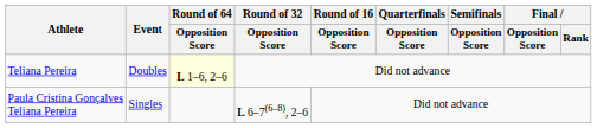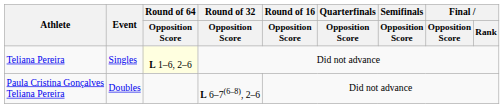Teliana Pereira | Event: Doubles -> Singles
Paula Cristina Gonçalves Teliana Pereira | Event: Singles -> Doubles
